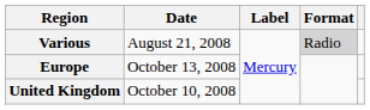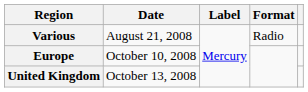Various | Format: lightgrey background -> no background
Europe | Date: October 13, 2008 -> October 10, 2008
United Kingdom | Date: October 10, 2008 -> October 13, 2008
